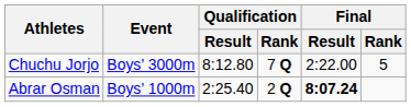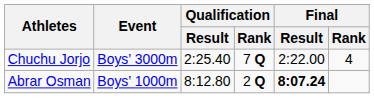Chuchu Jorjo | Qualification / Result: 8:12.80 -> 2:25.40
Chuchu Jorjo | Final / Rank: 5 -> 4
Abrar Osman | Qualification / Result: 2:25.40 -> 8:12.80
